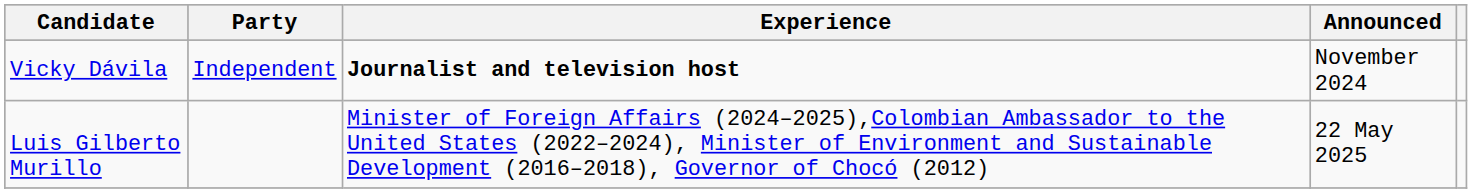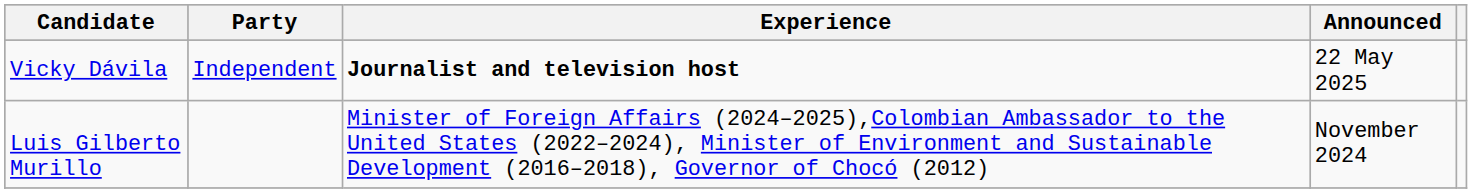Vicky Dávila | Announced: November 2024 -> 22 May 2025
Luis Gilberto Murillo | Announced: 22 May 2025 -> November 2024
